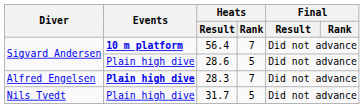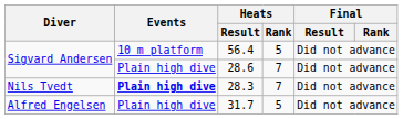56.4 | Events: bold -> normal
56.4 | Heats / Rank: 7 -> 5
28.6 | Heats / Rank: 5 -> 7
28.3 | Diver: Alfred Engelsen -> Nils Tvedt
31.7 | Diver: Nils Tvedt -> Alfred Engelsen
